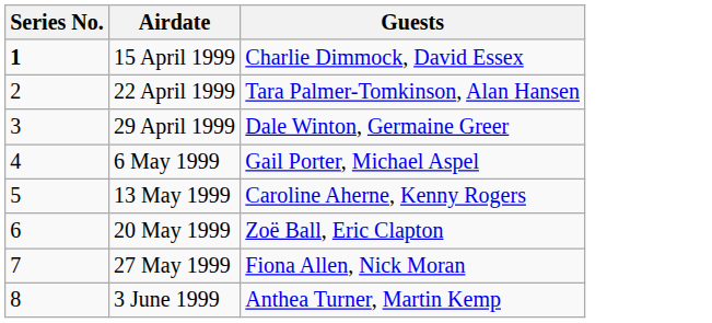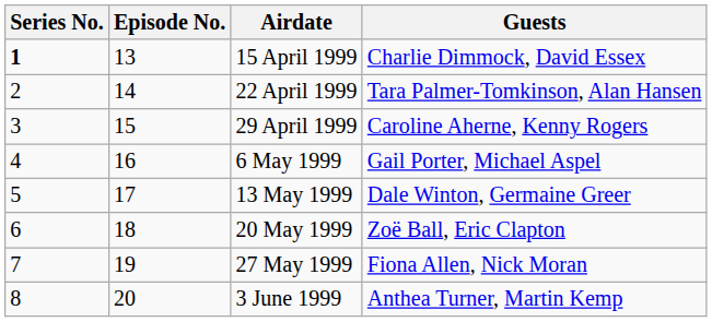+ column: Episode No. | 13 | 14 | 15 | 16 | 17 | 18 | 19 | 20
29 April 1999 | Guests: Dale Winton, Germaine Greer -> Caroline Aherne, Kenny Rogers
13 May 1999 | Guests: Caroline Aherne, Kenny Rogers -> Dale Winton, Germaine Greer
